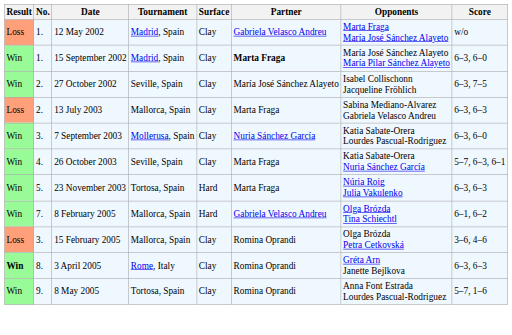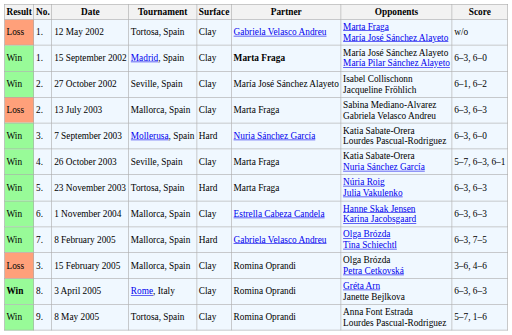12 May 2002 | Tournament: Madrid, Spain -> Tortosa, Spain
27 October 2002 | Score: 6–3, 7–5 -> 6–1, 6–2
7 September 2003 | Surface: Clay -> Hard
+ row: Win | 6. | 1 November 2004 | Mallorca, Spain | Clay | Estrella Cabeza Candela | Hanne Skak Jensen Karina Jacobsgaard | 6–3, 6–3
8 February 2005 | Score: 6–1, 6–2 -> 6–3, 7–5
